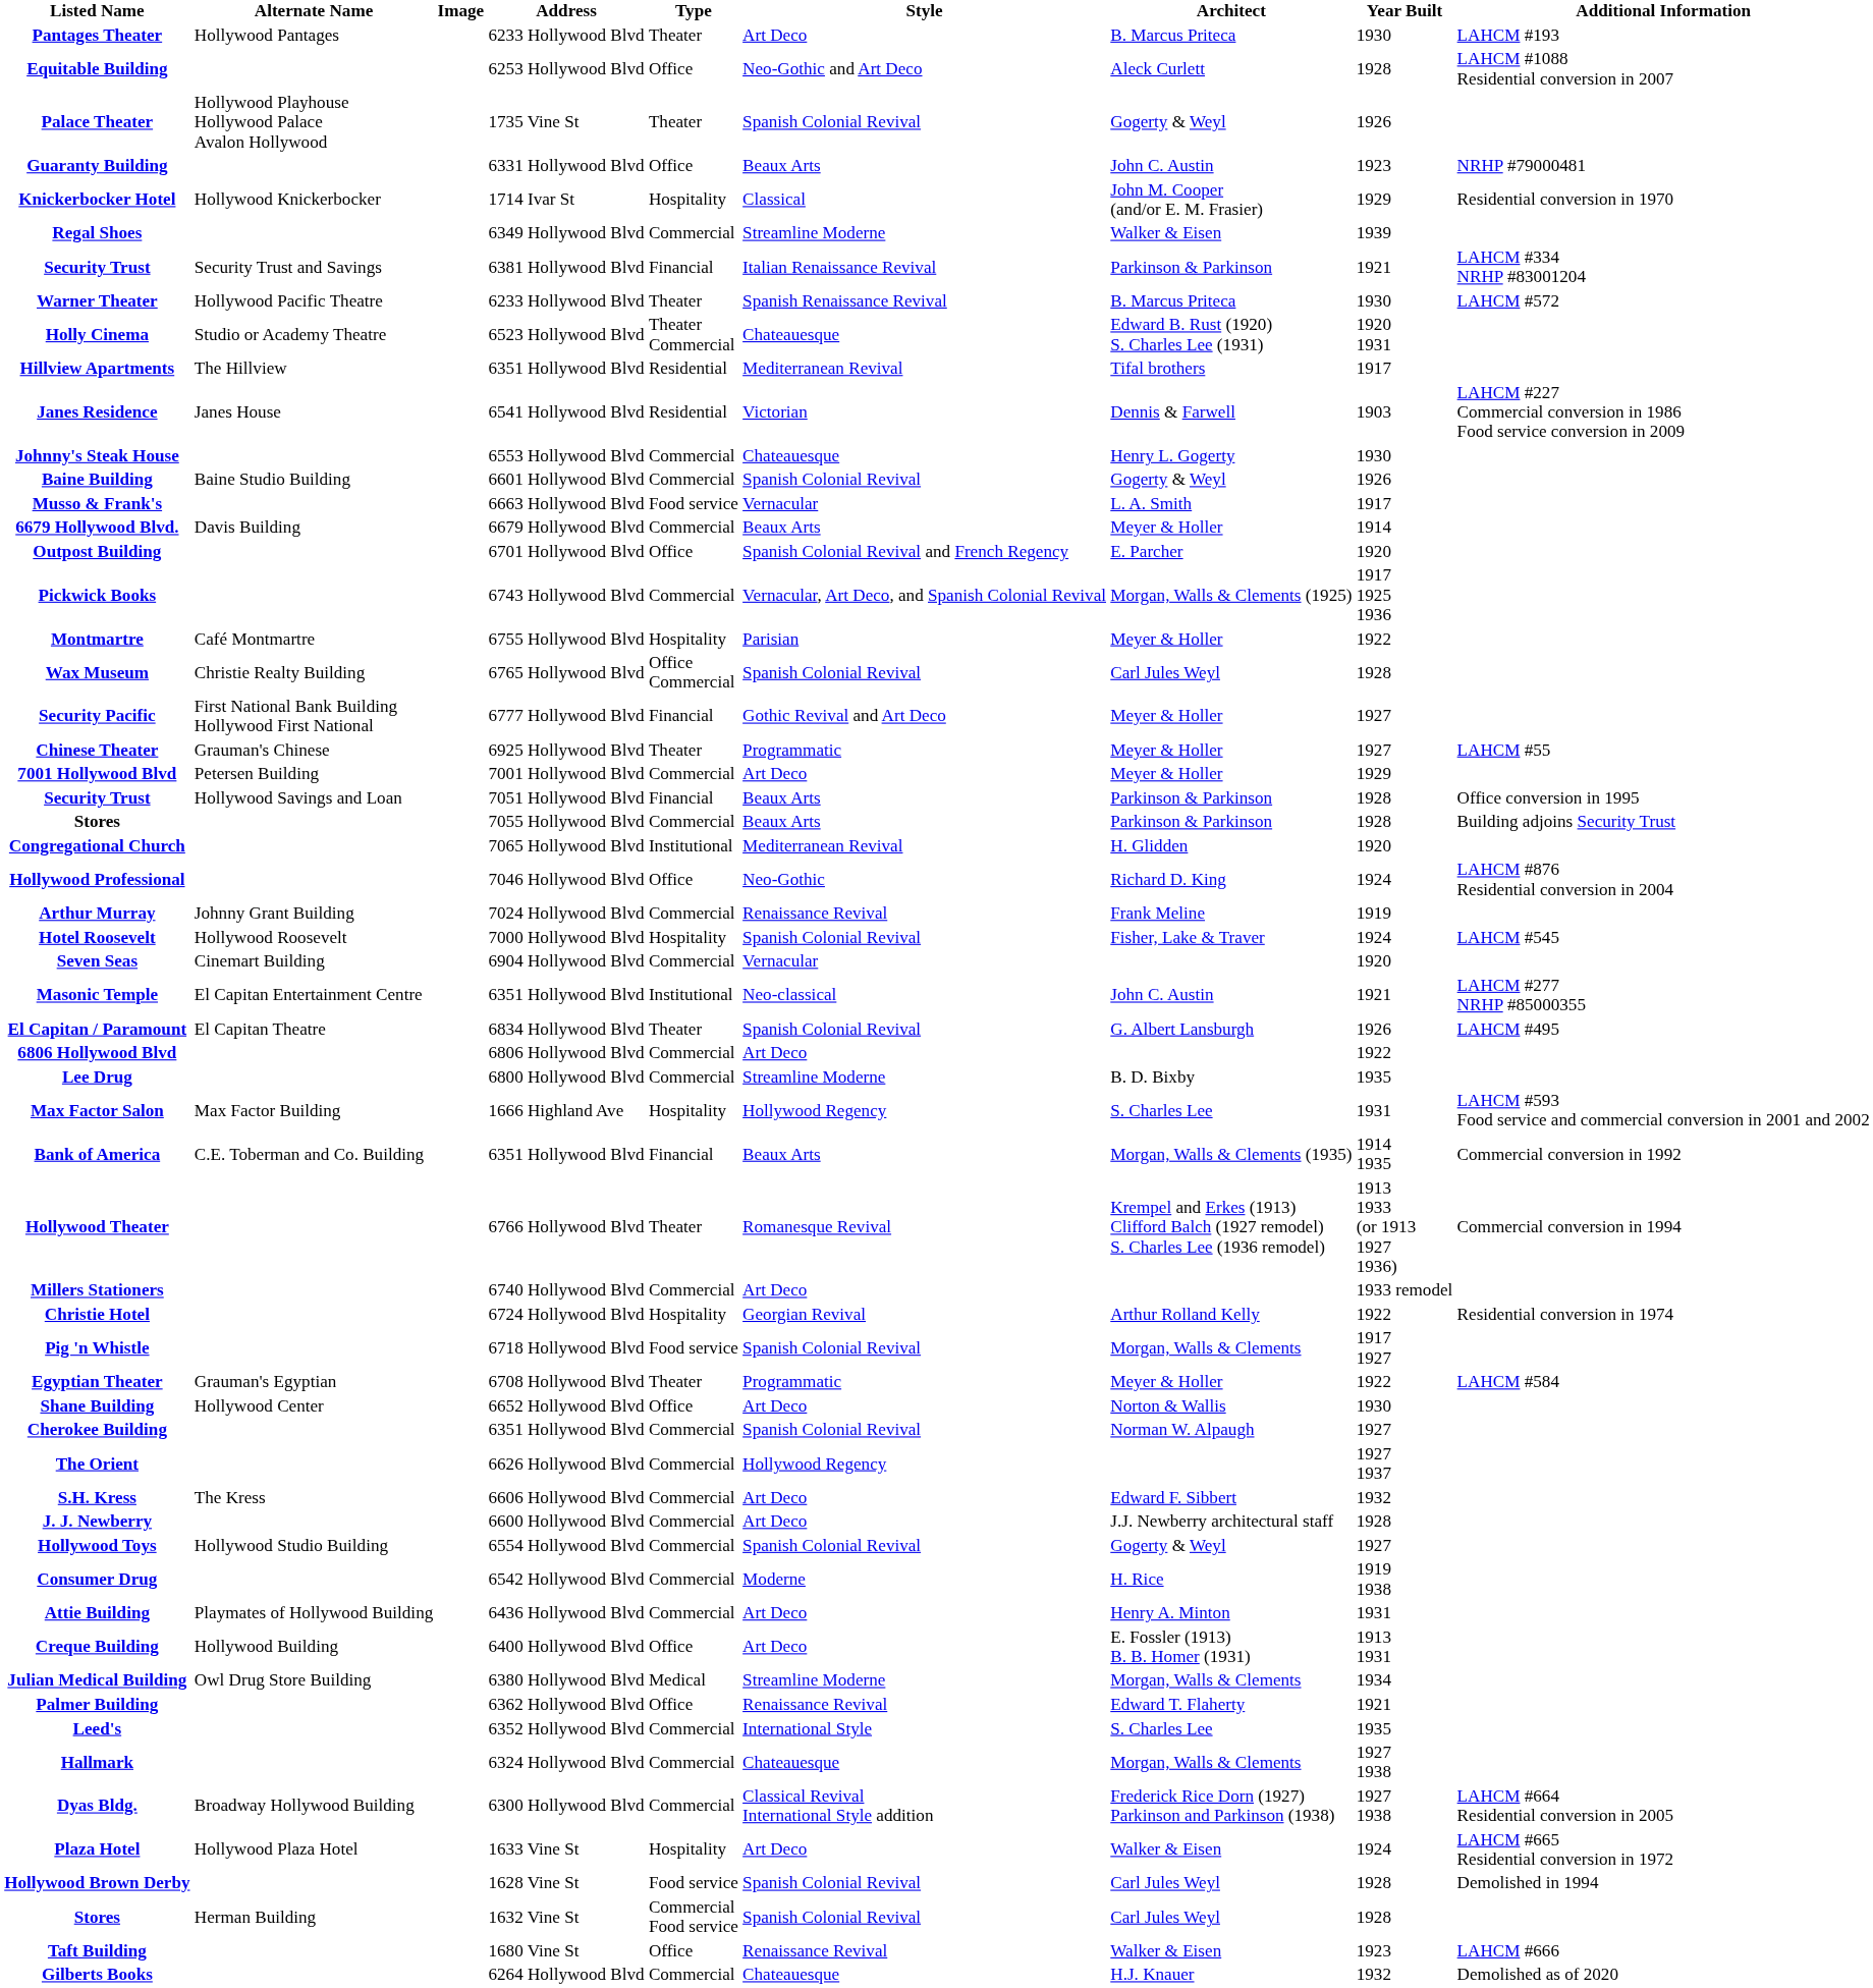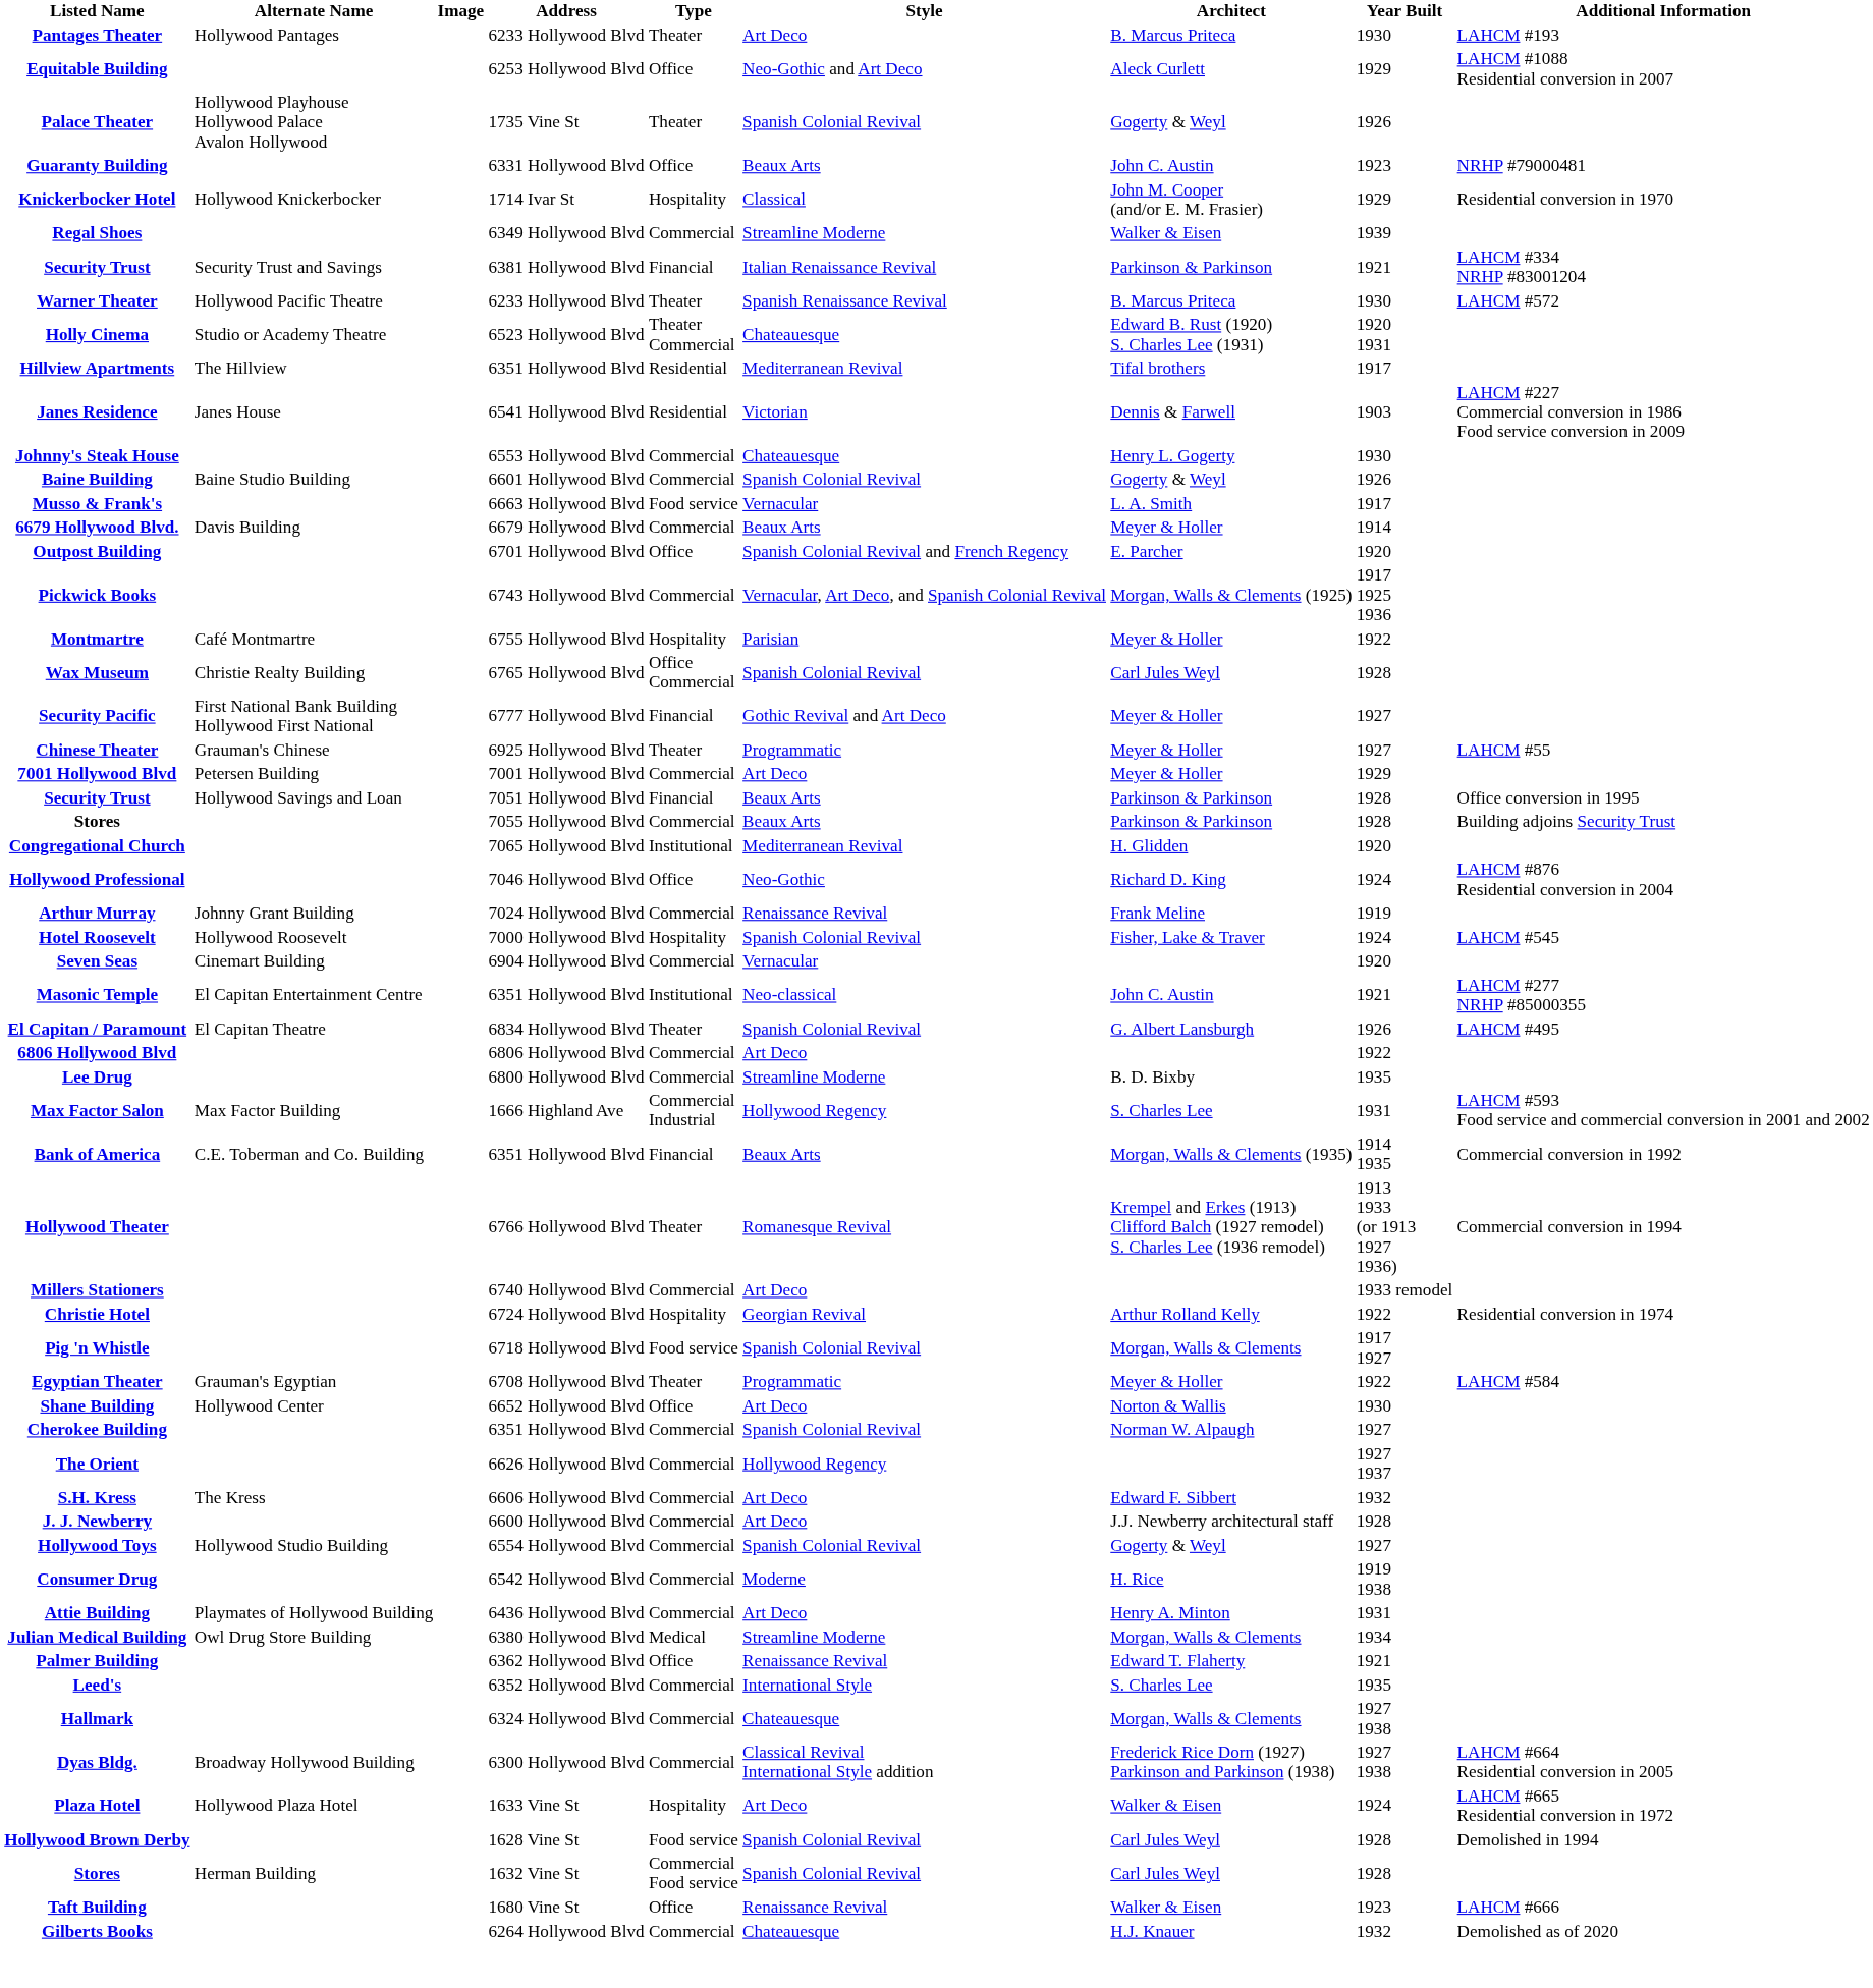Equitable Building | Year Built: 1928 -> 1929
Max Factor Salon | Type: Hospitality -> Commercial Industrial
- row: Creque Building | Hollywood Building | 6400 Hollywood Blvd | Office | Art Deco | E. Fossler (1913) B. B. Homer (1931) | 1913 1931
